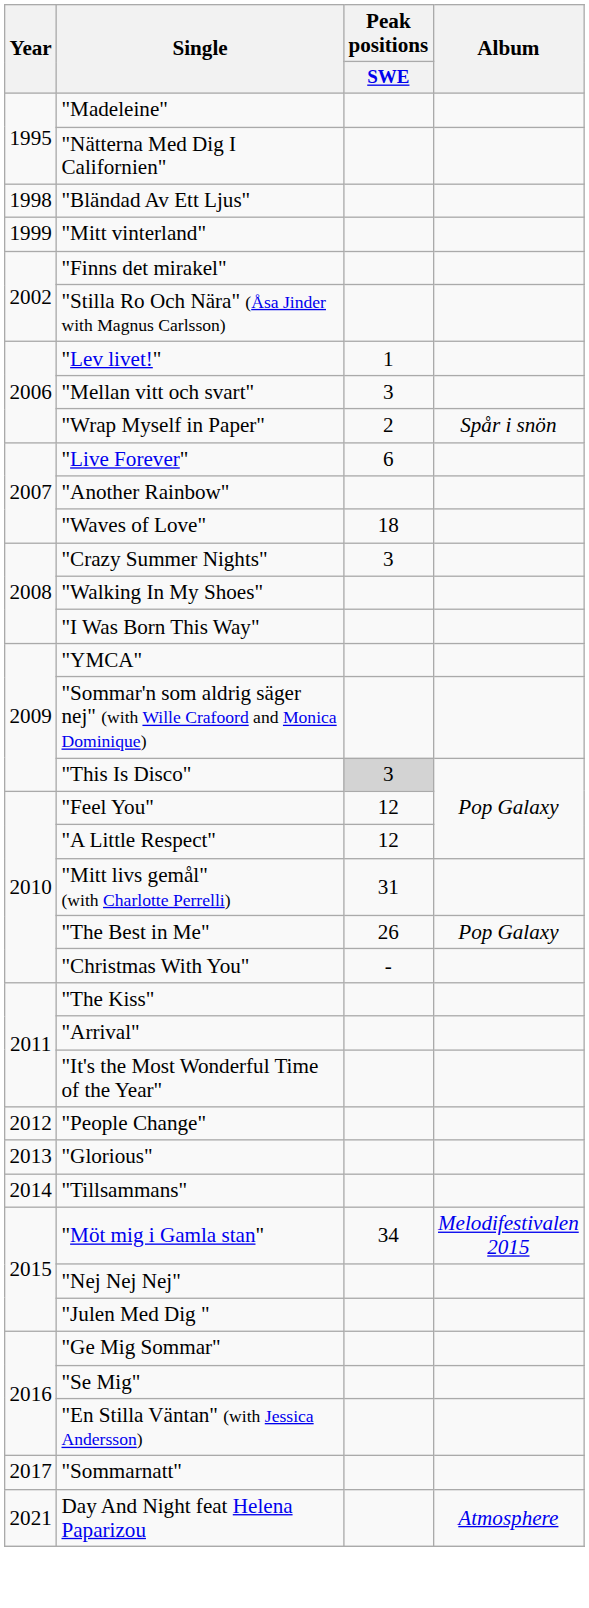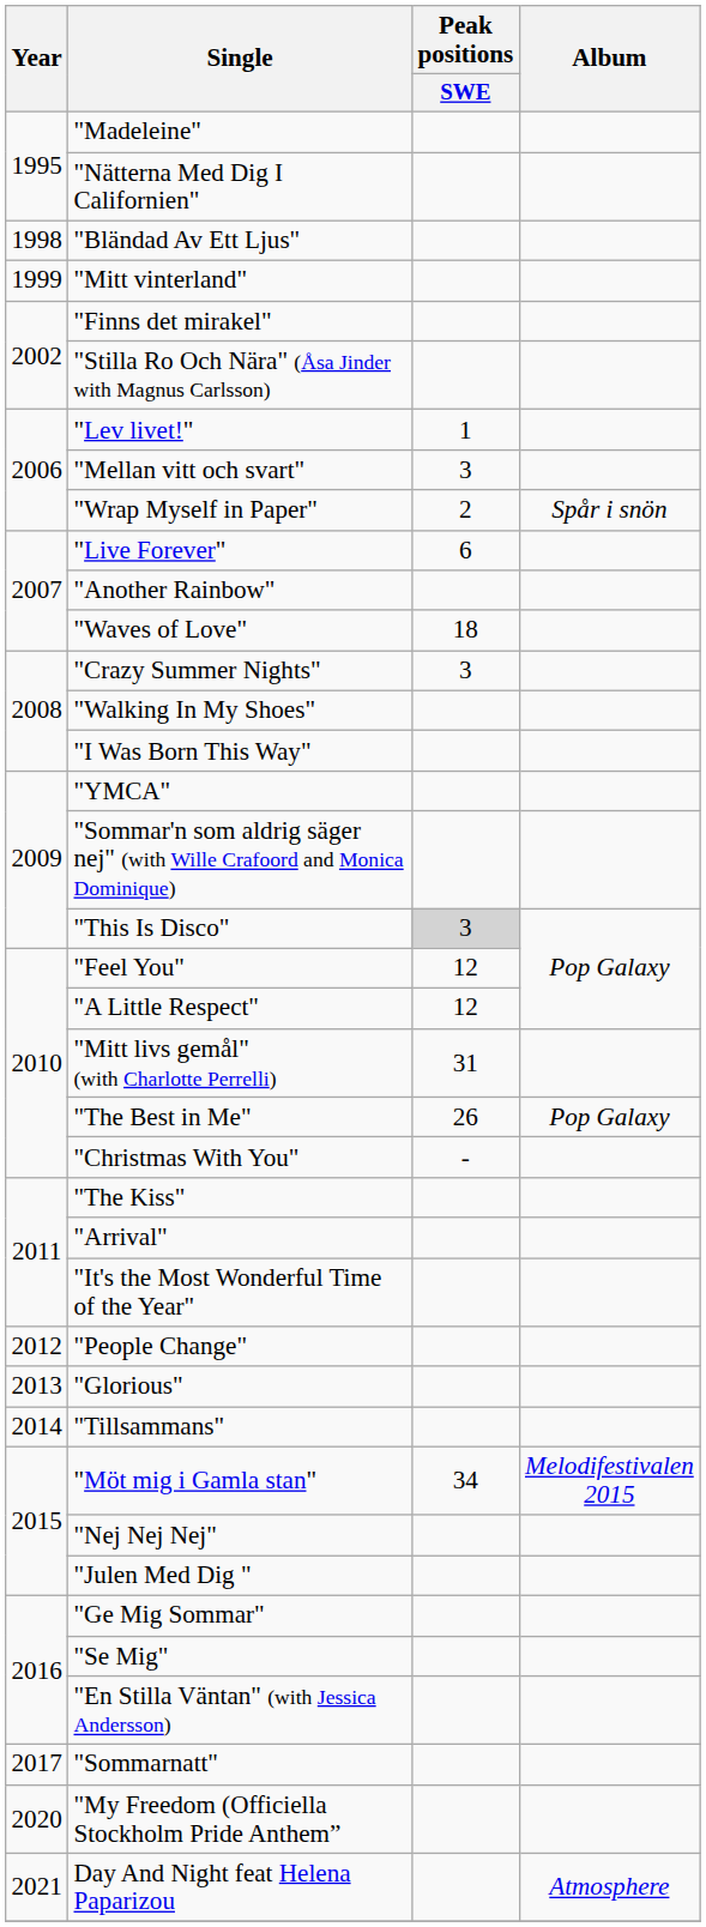+ row: 2020 | "My Freedom (Officiella Stockholm Pride Anthem”
